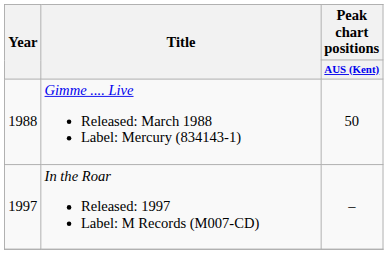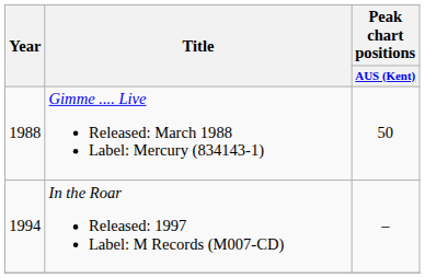In the Roar Released: 1997 Label: M Records (M007-CD) | Year: 1997 -> 1994
